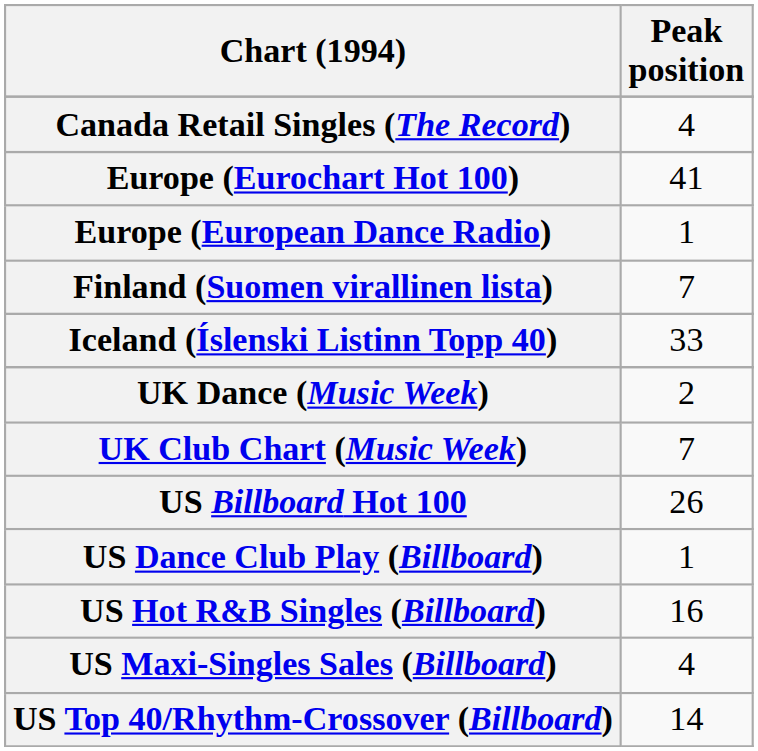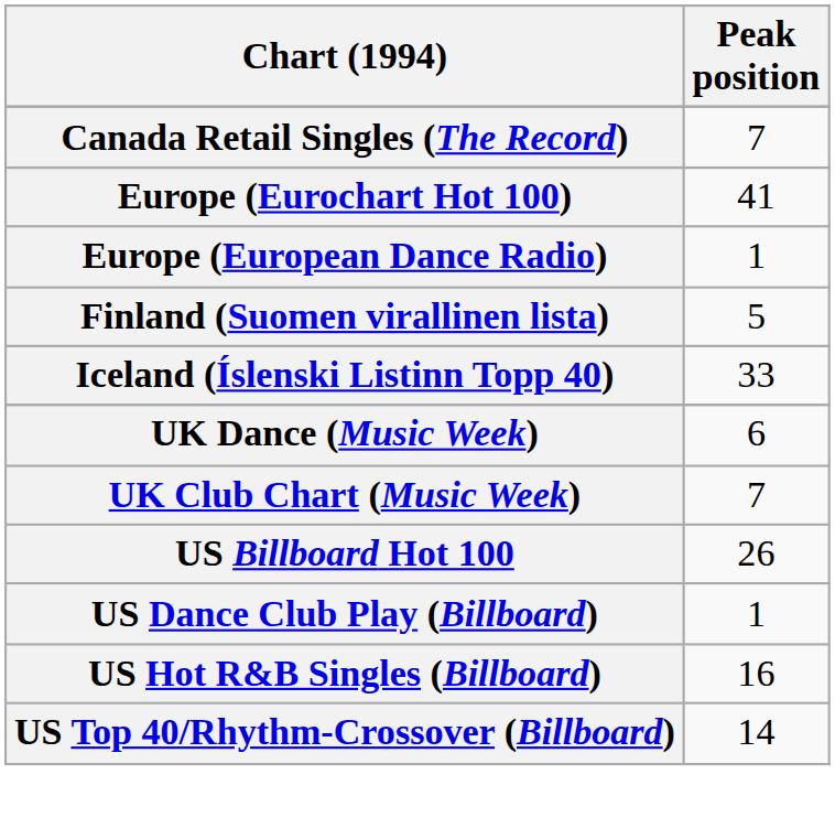Canada Retail Singles (The Record) | Peak position: 4 -> 7
Finland (Suomen virallinen lista) | Peak position: 7 -> 5
UK Dance (Music Week) | Peak position: 2 -> 6
- row: US Maxi-Singles Sales (Billboard) | 4
